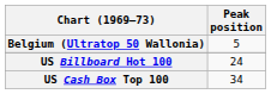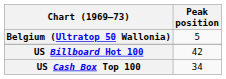US Billboard Hot 100 | Peak position: 24 -> 42
